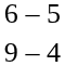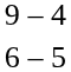rows swapped: 9 – 4 <-> 6 – 5
